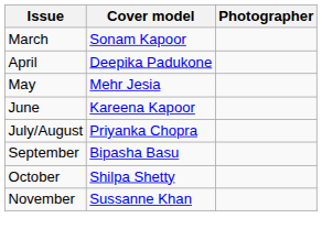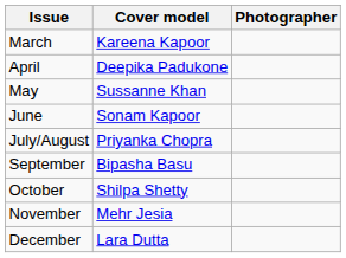March | Cover model: Sonam Kapoor -> Kareena Kapoor
May | Cover model: Mehr Jesia -> Sussanne Khan
June | Cover model: Kareena Kapoor -> Sonam Kapoor
November | Cover model: Sussanne Khan -> Mehr Jesia
+ row: December | Lara Dutta
